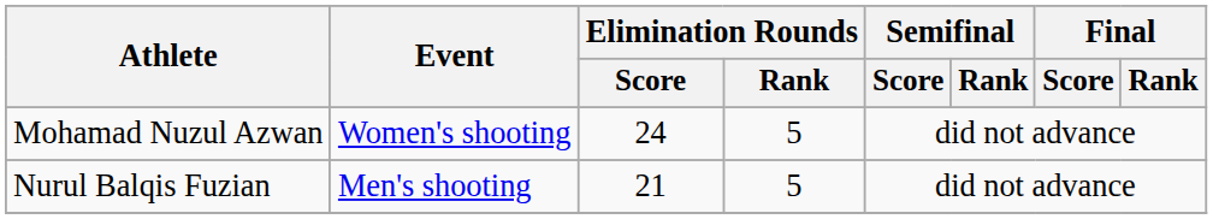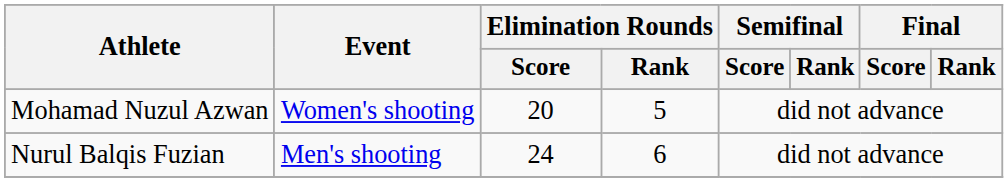Mohamad Nuzul Azwan | Elimination Rounds / Score: 24 -> 20
Nurul Balqis Fuzian | Elimination Rounds / Score: 21 -> 24
Nurul Balqis Fuzian | Elimination Rounds / Rank: 5 -> 6
